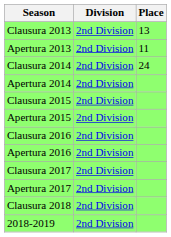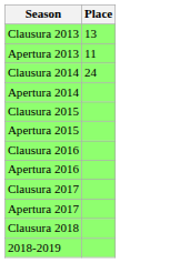- column: Division | 2nd Division | 2nd Division | 2nd Division | 2nd Division | 2nd Division | 2nd Division | 2nd Division | 2nd Division | 2nd Division | 2nd Division | 2nd Division | 2nd Division
